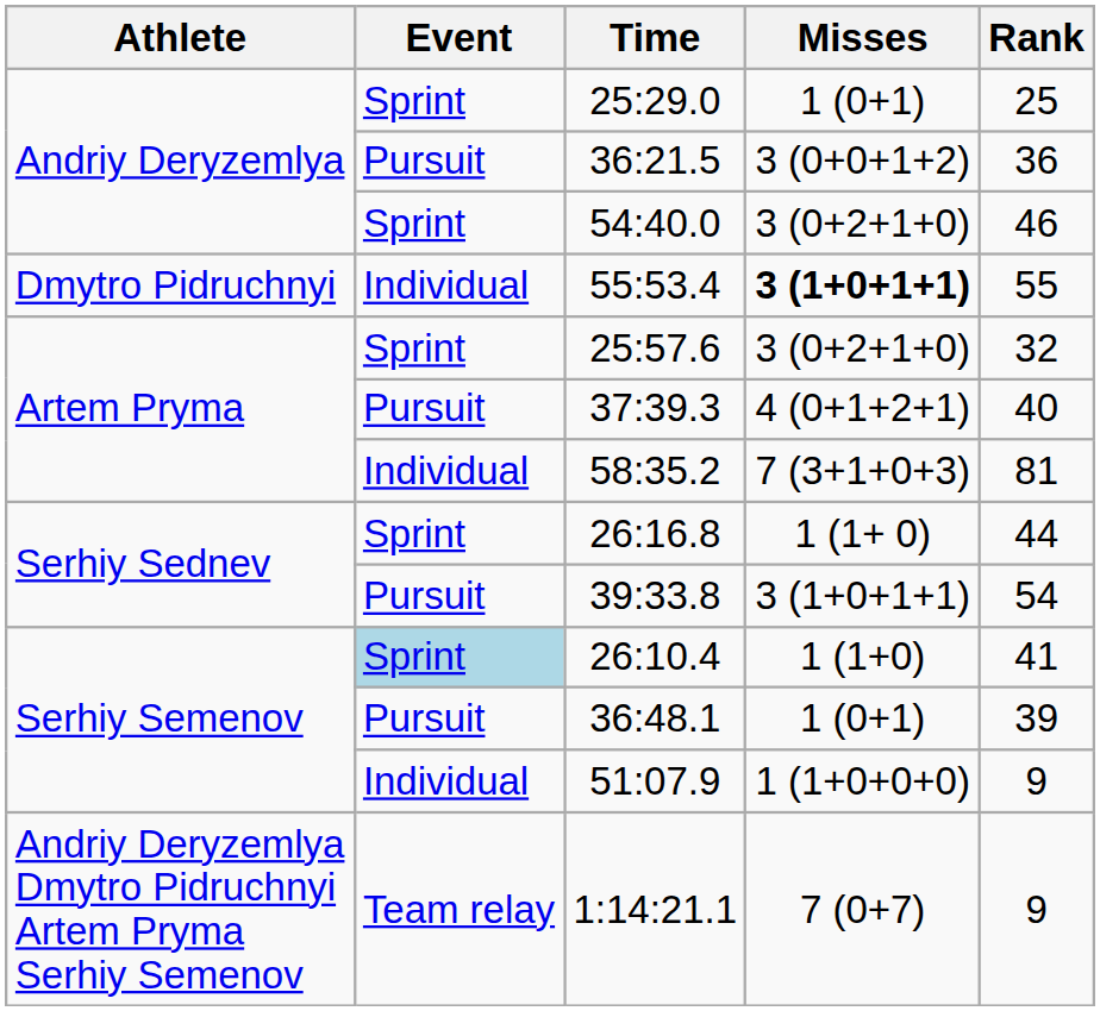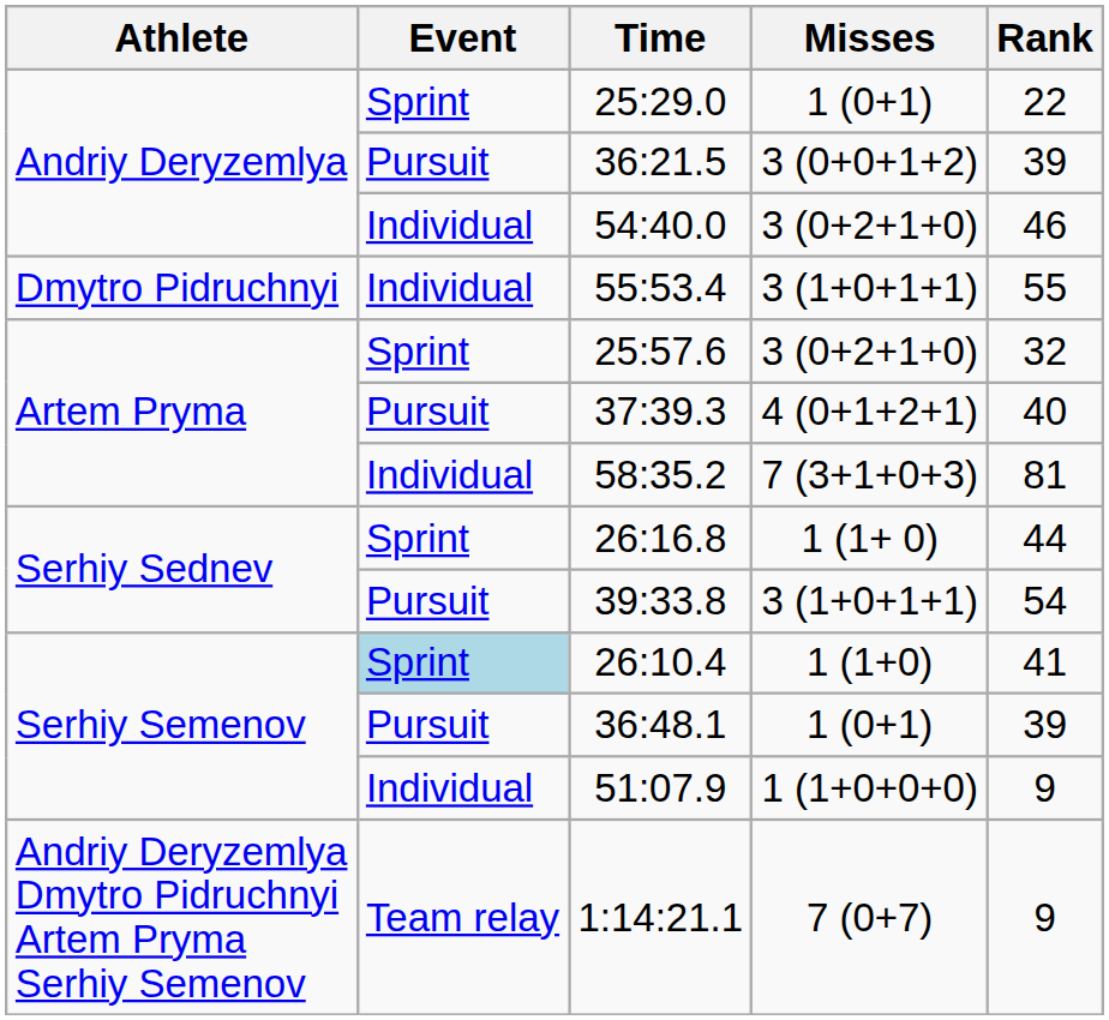25:29.0 | Rank: 25 -> 22
36:21.5 | Rank: 36 -> 39
54:40.0 | Event: Sprint -> Individual
55:53.4 | Misses: bold -> normal
